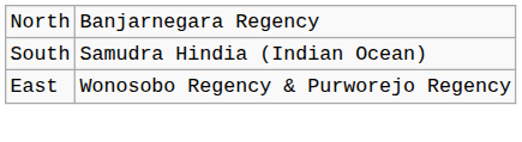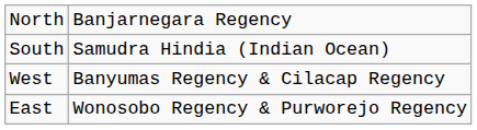+ row: West | Banyumas Regency & Cilacap Regency
